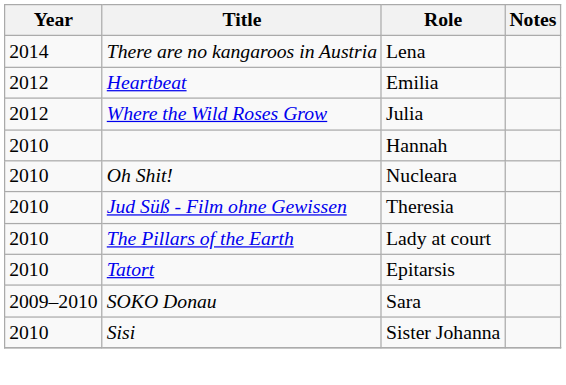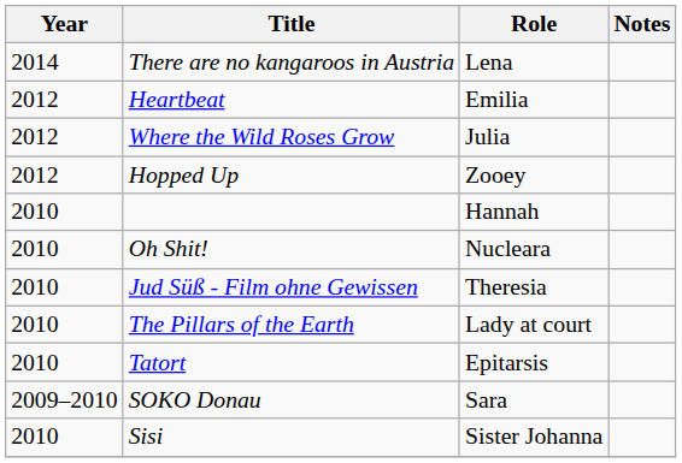+ row: 2012 | Hopped Up | Zooey
